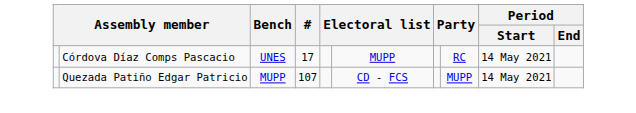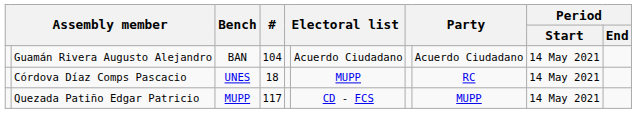+ row: Guamán Rivera Augusto Alejandro | BAN | 104 | Acuerdo Ciudadano | Acuerdo Ciudadano | 14 May 2021
Córdova Díaz Comps Pascacio | #: 17 -> 18
Quezada Patiño Edgar Patricio | #: 107 -> 117
